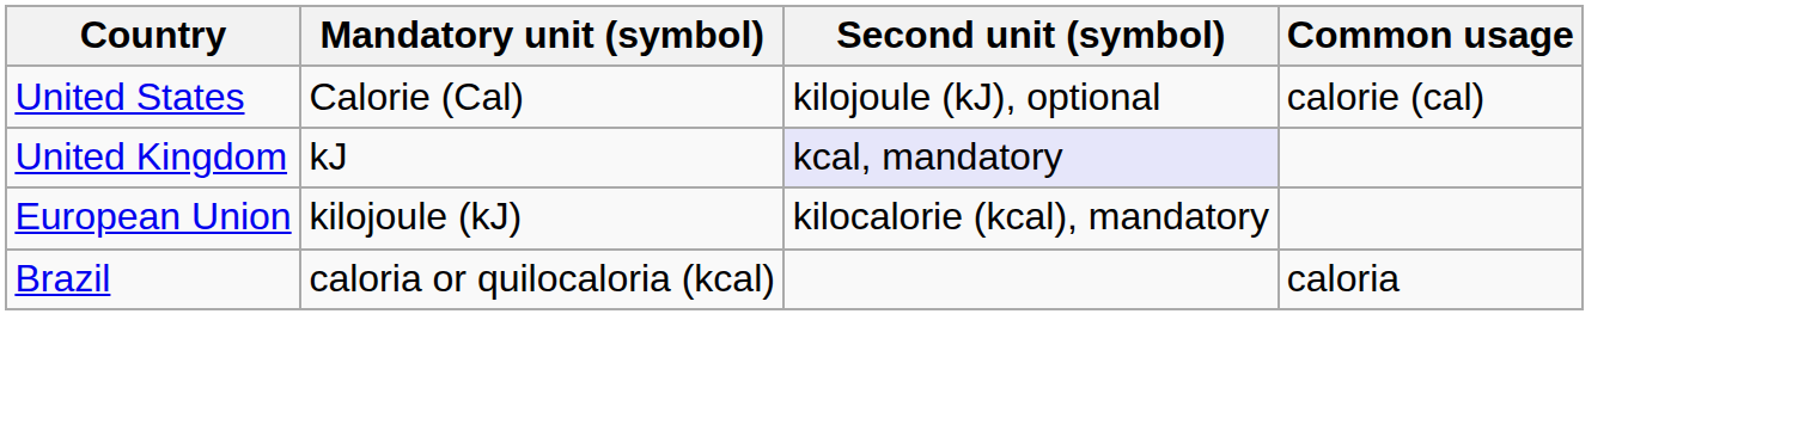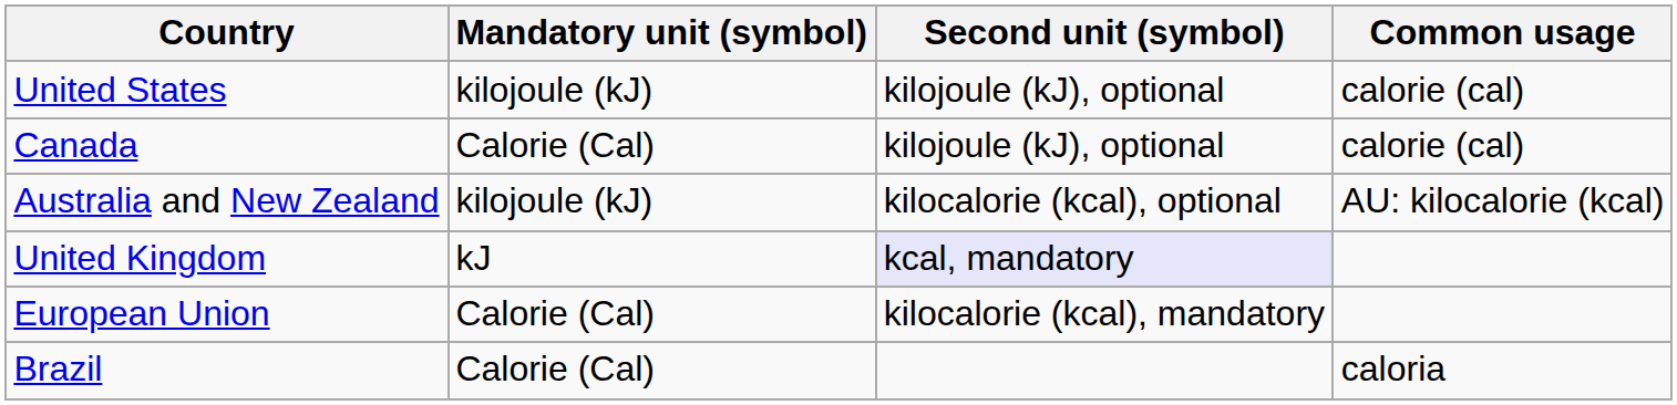United States | Mandatory unit (symbol): Calorie (Cal) -> kilojoule (kJ)
+ row: Canada | Calorie (Cal) | kilojoule (kJ), optional | calorie (cal)
+ row: Australia and New Zealand | kilojoule (kJ) | kilocalorie (kcal), optional | AU: kilocalorie (kcal)
European Union | Mandatory unit (symbol): kilojoule (kJ) -> Calorie (Cal)
Brazil | Mandatory unit (symbol): caloria or quilocaloria (kcal) -> Calorie (Cal)
